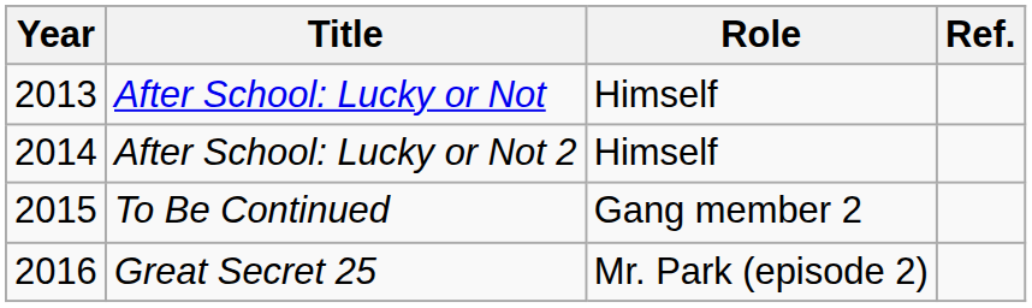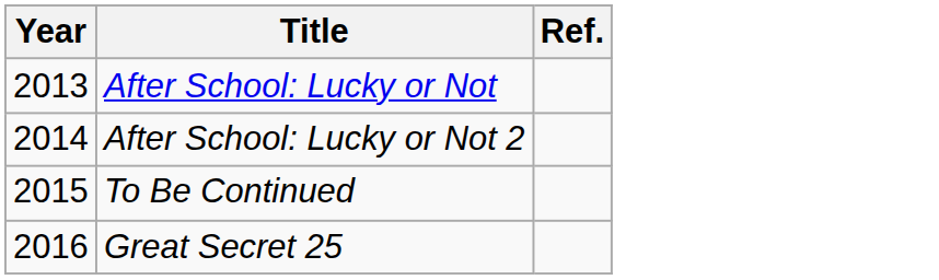- column: Role | Himself | Himself | Gang member 2 | Mr. Park (episode 2)
